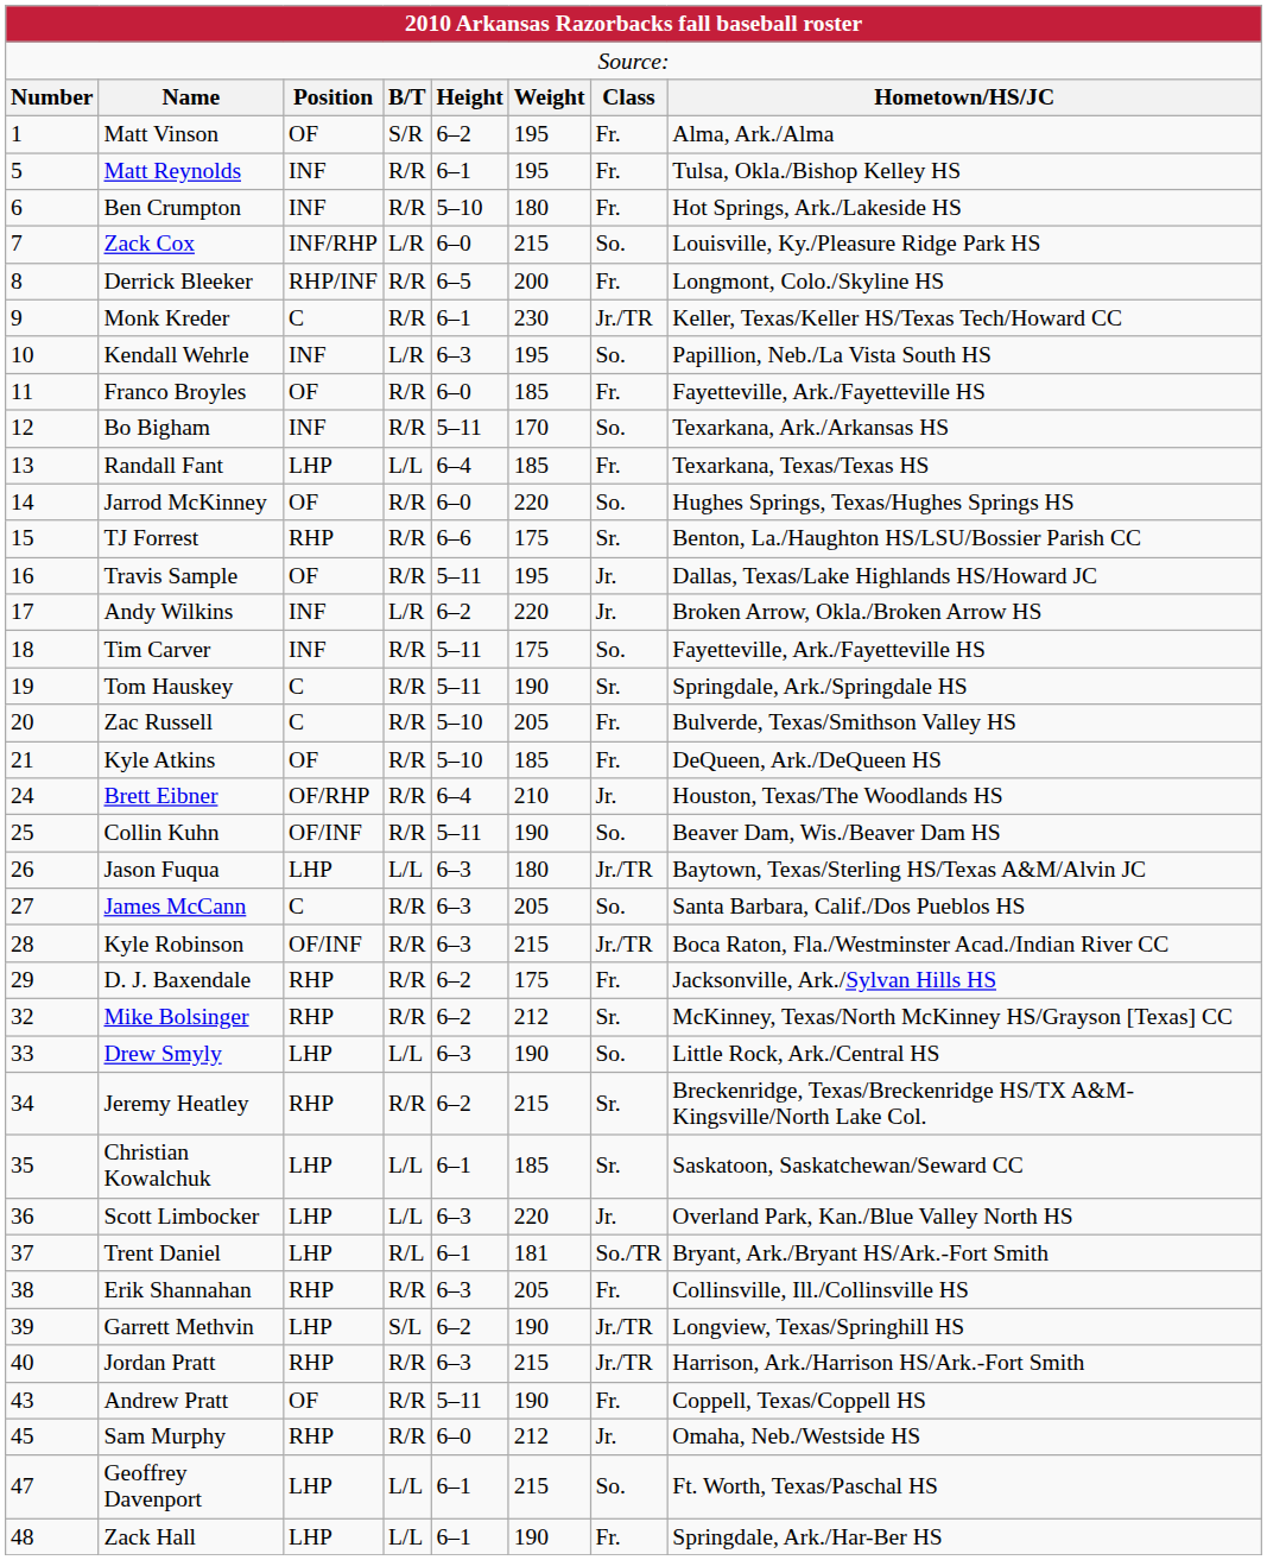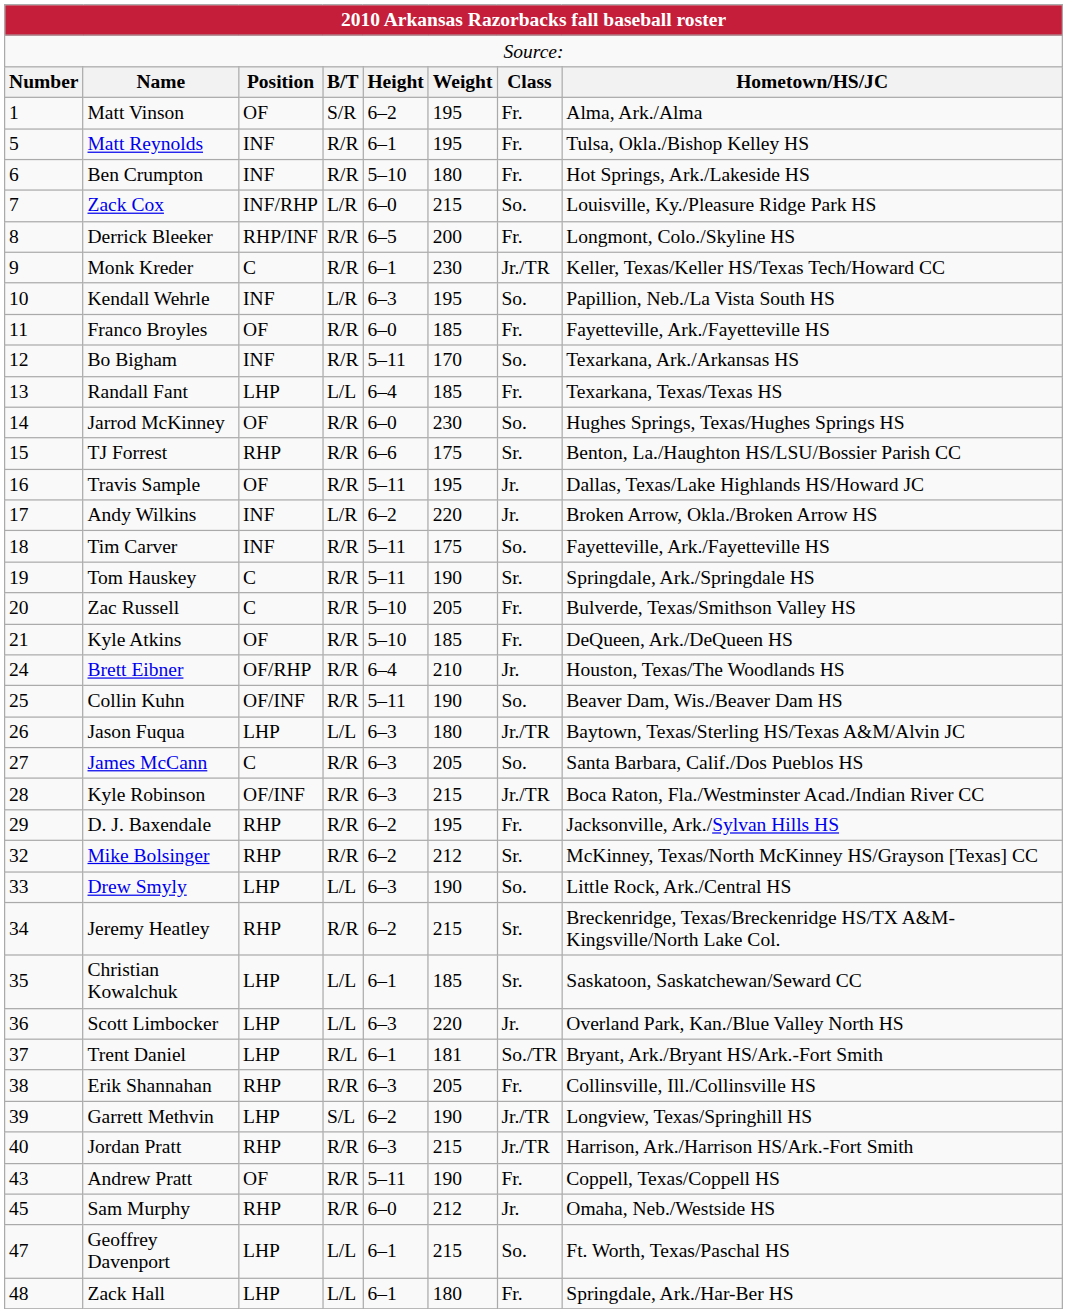Jarrod McKinney | column 6: 220 -> 230
D. J. Baxendale | column 6: 175 -> 195
Zack Hall | column 6: 190 -> 180
